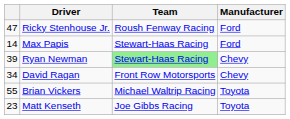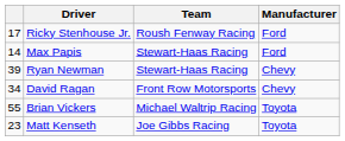Ricky Stenhouse Jr. | column 1: 47 -> 17
Ryan Newman | Team: lightgreen background -> no background
